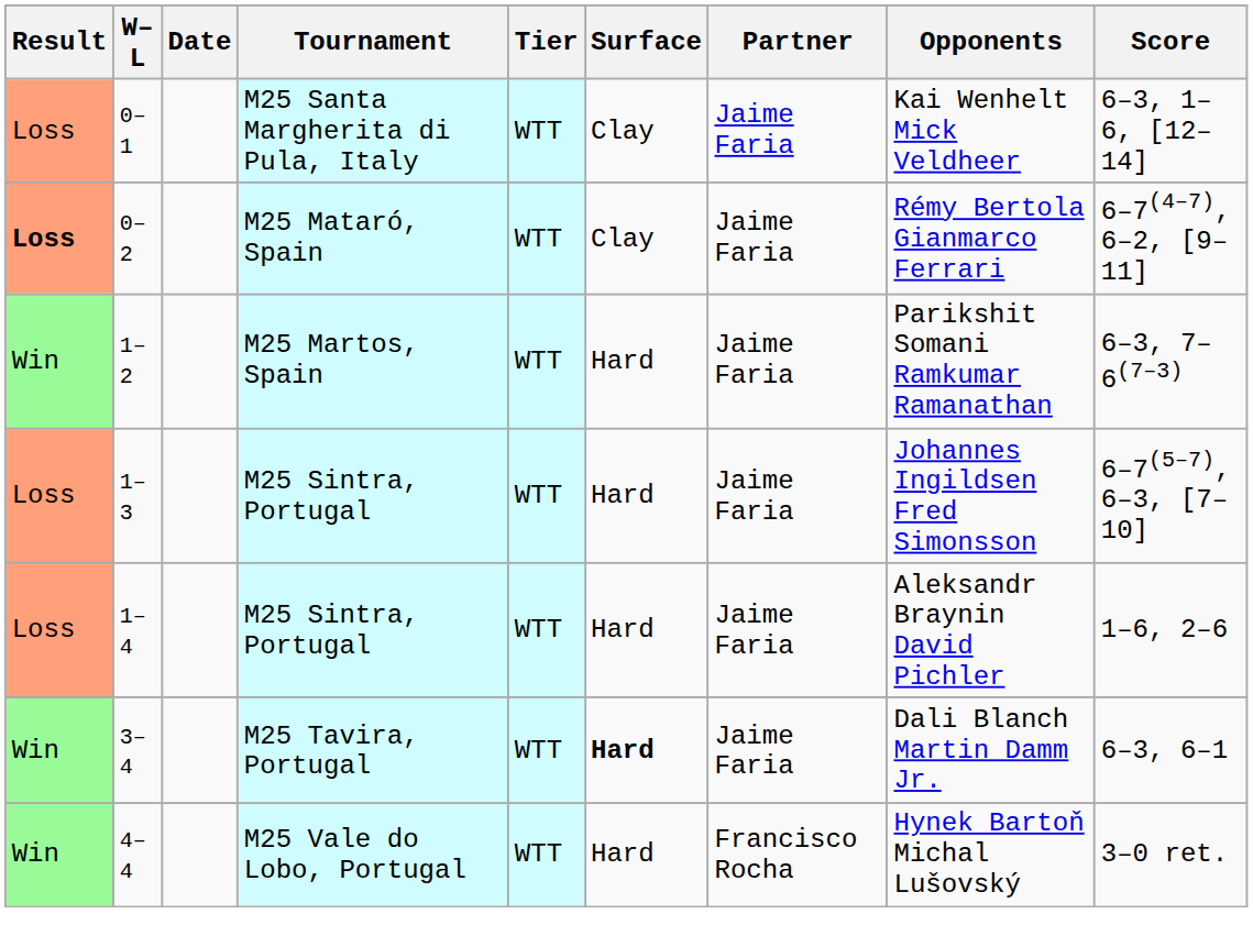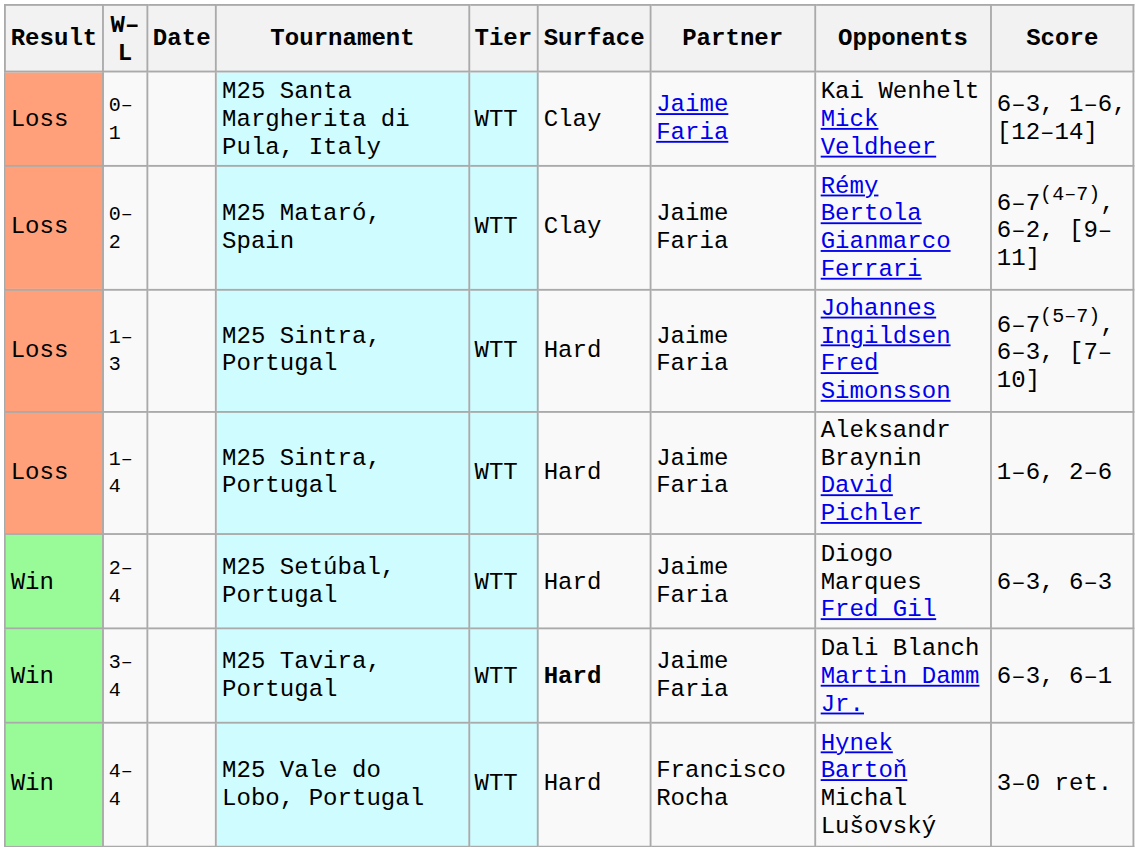0–2 | Result: bold -> normal
- row: Win | 1–2 | M25 Martos, Spain | WTT | Hard | Jaime Faria | Parikshit Somani Ramkumar Ramanathan | 6–3, 7–6(7–3)
+ row: Win | 2–4 | M25 Setúbal, Portugal | WTT | Hard | Jaime Faria | Diogo Marques Fred Gil | 6–3, 6–3
